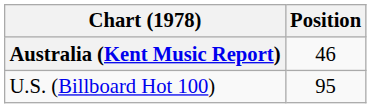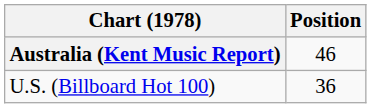U.S. (Billboard Hot 100) | Position: 95 -> 36
